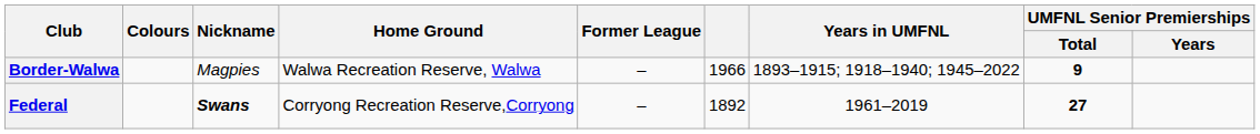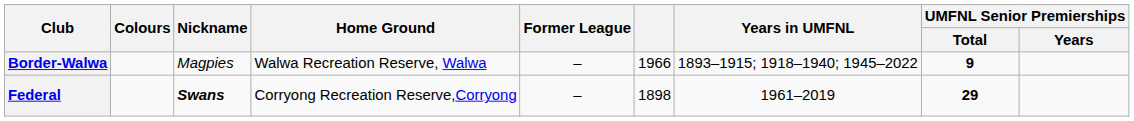Federal | column 6: 1892 -> 1898
Federal | UMFNL Senior Premierships / Total: 27 -> 29
